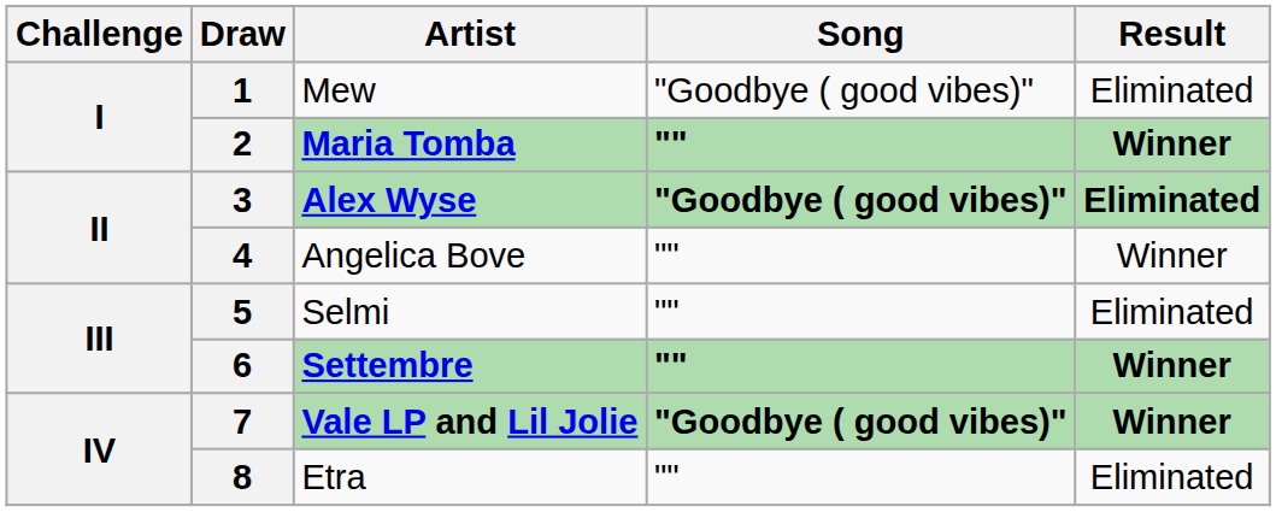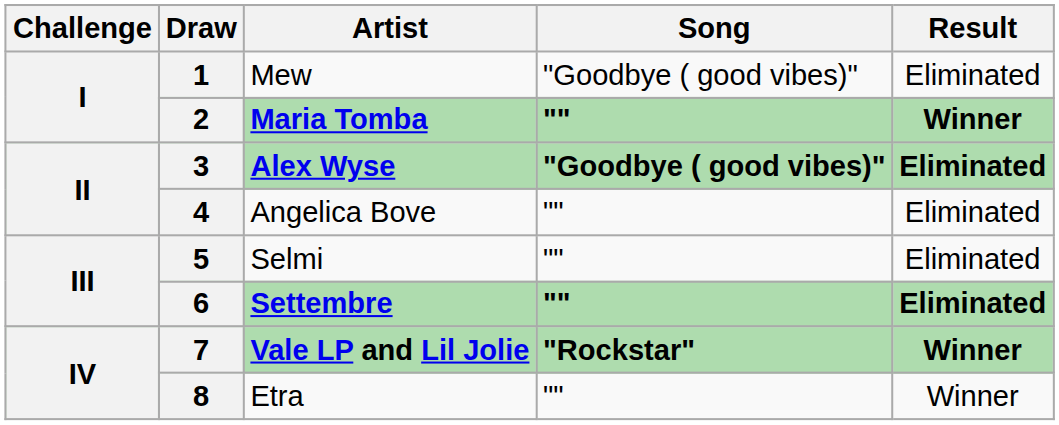4 | Result: Winner -> Eliminated
6 | Result: Winner -> Eliminated
7 | Song: "Goodbye ( good vibes)" -> "Rockstar"
8 | Result: Eliminated -> Winner
